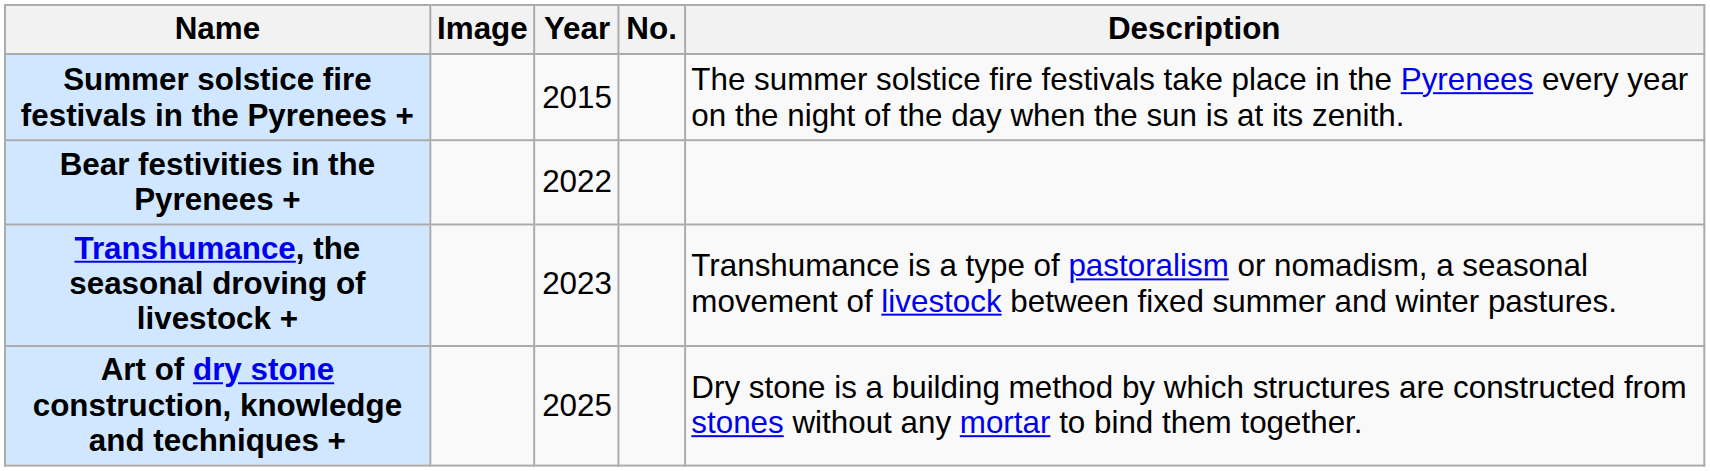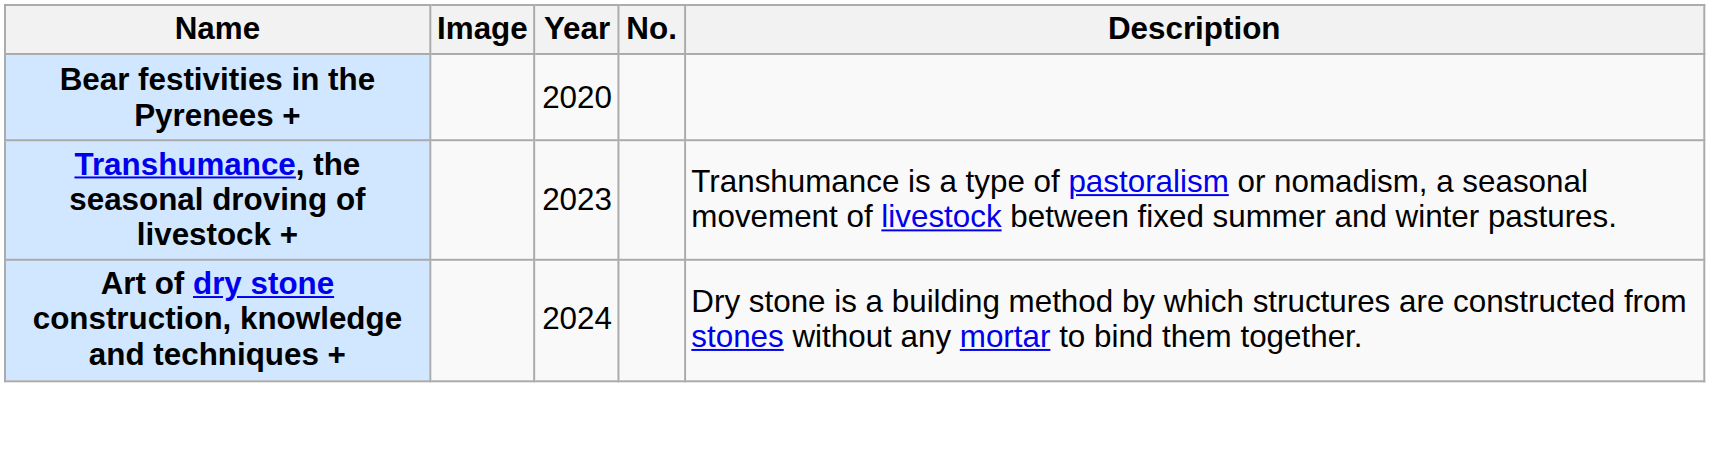- row: Summer solstice fire festivals in the Pyrenees + | 2015 | The summer solstice fire festivals take place in the Pyrenees every year on the night of the day when the sun is at its zenith.
Bear festivities in the Pyrenees + | Year: 2022 -> 2020
Art of dry stone construction, knowledge and techniques + | Year: 2025 -> 2024
